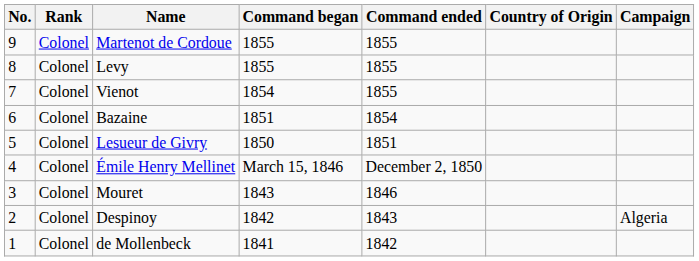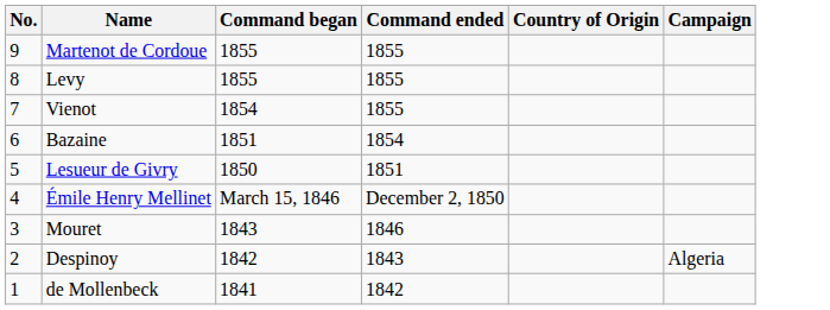- column: Rank | Colonel | Colonel | Colonel | Colonel | Colonel | Colonel | Colonel | Colonel | Colonel
